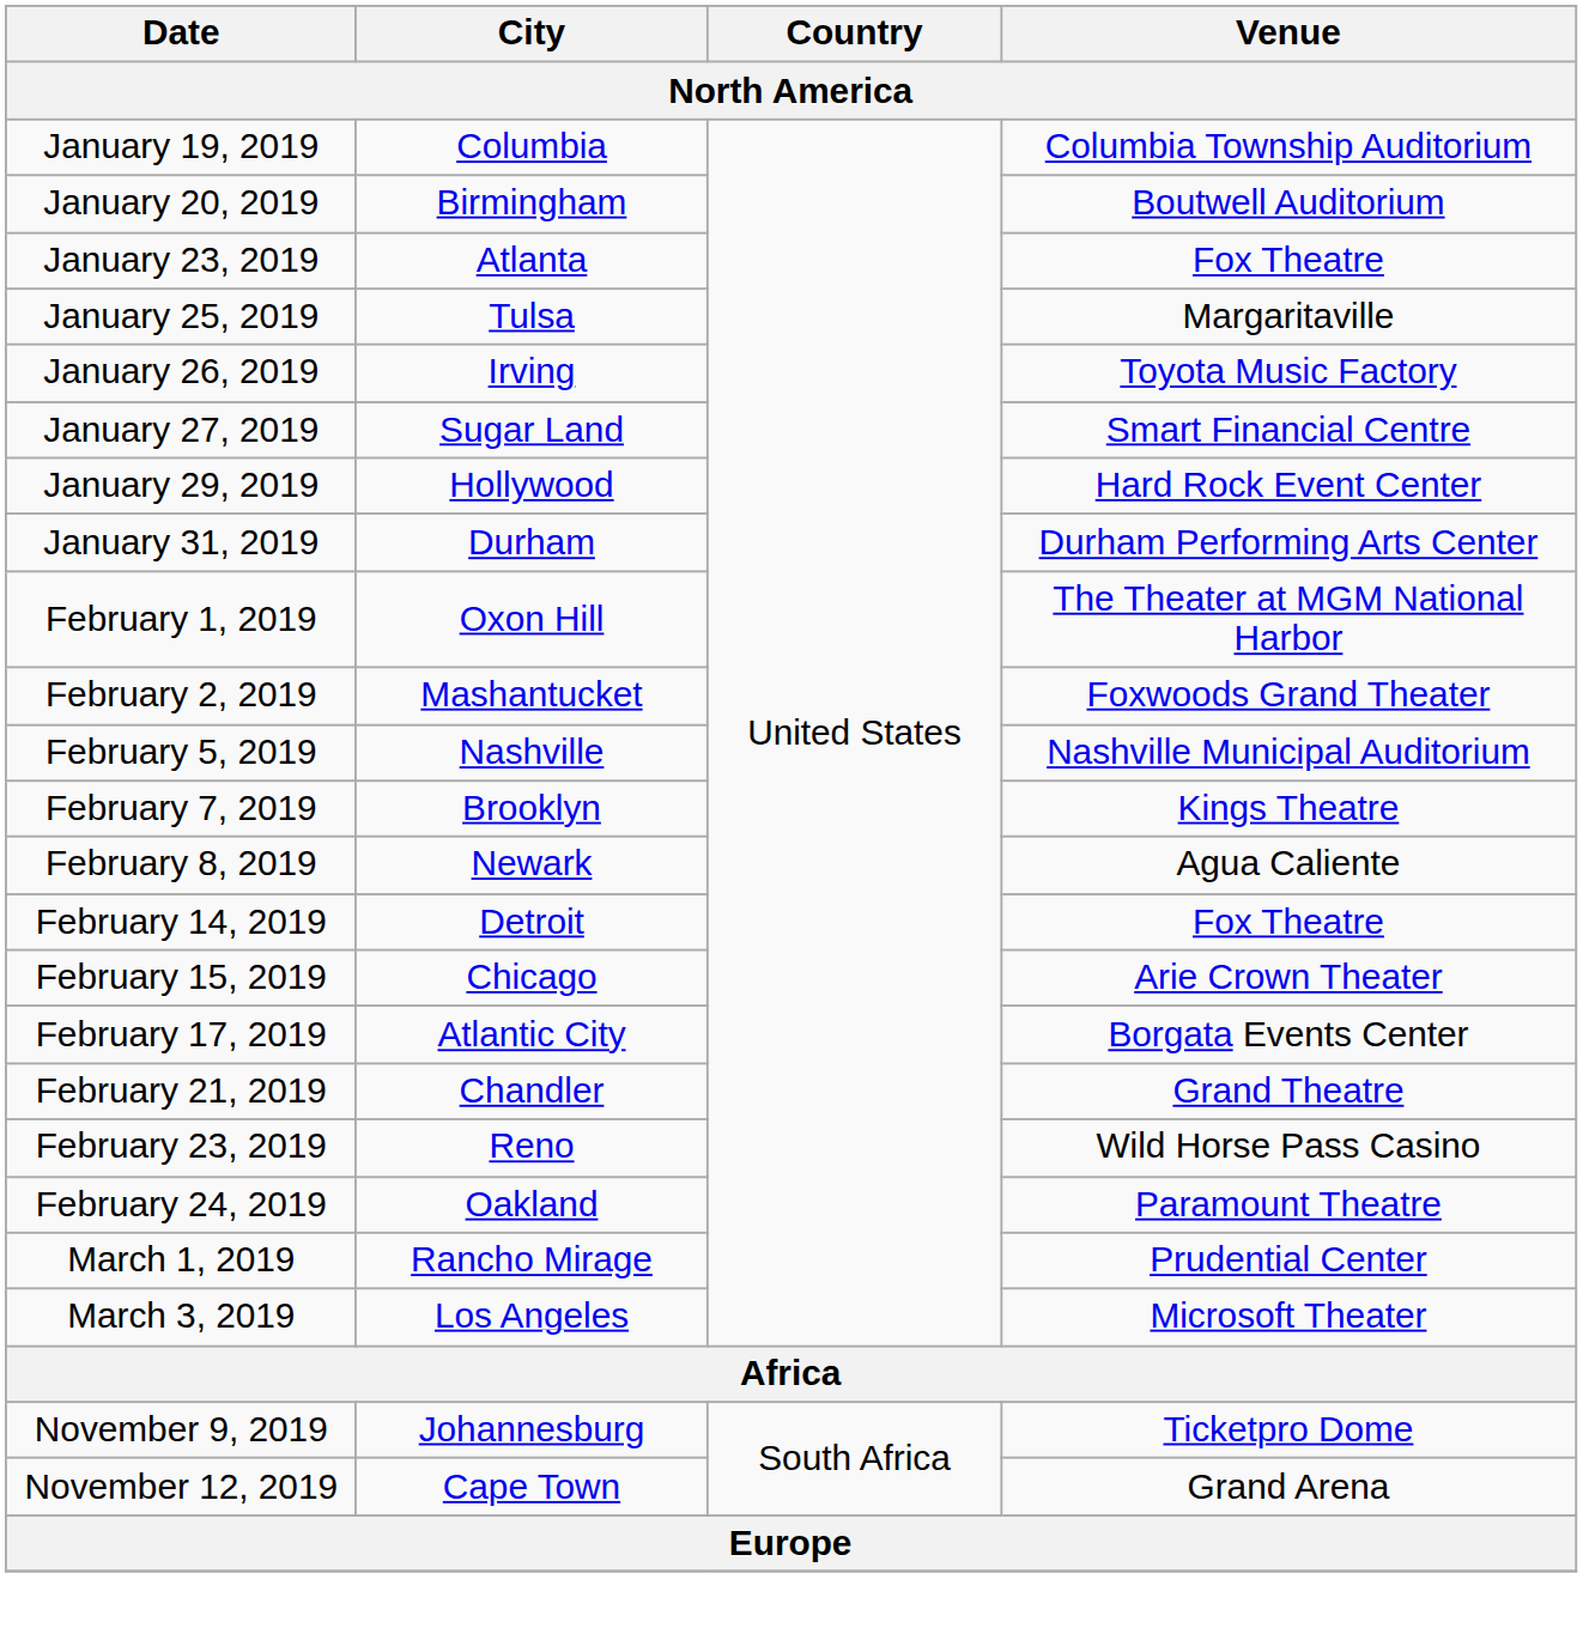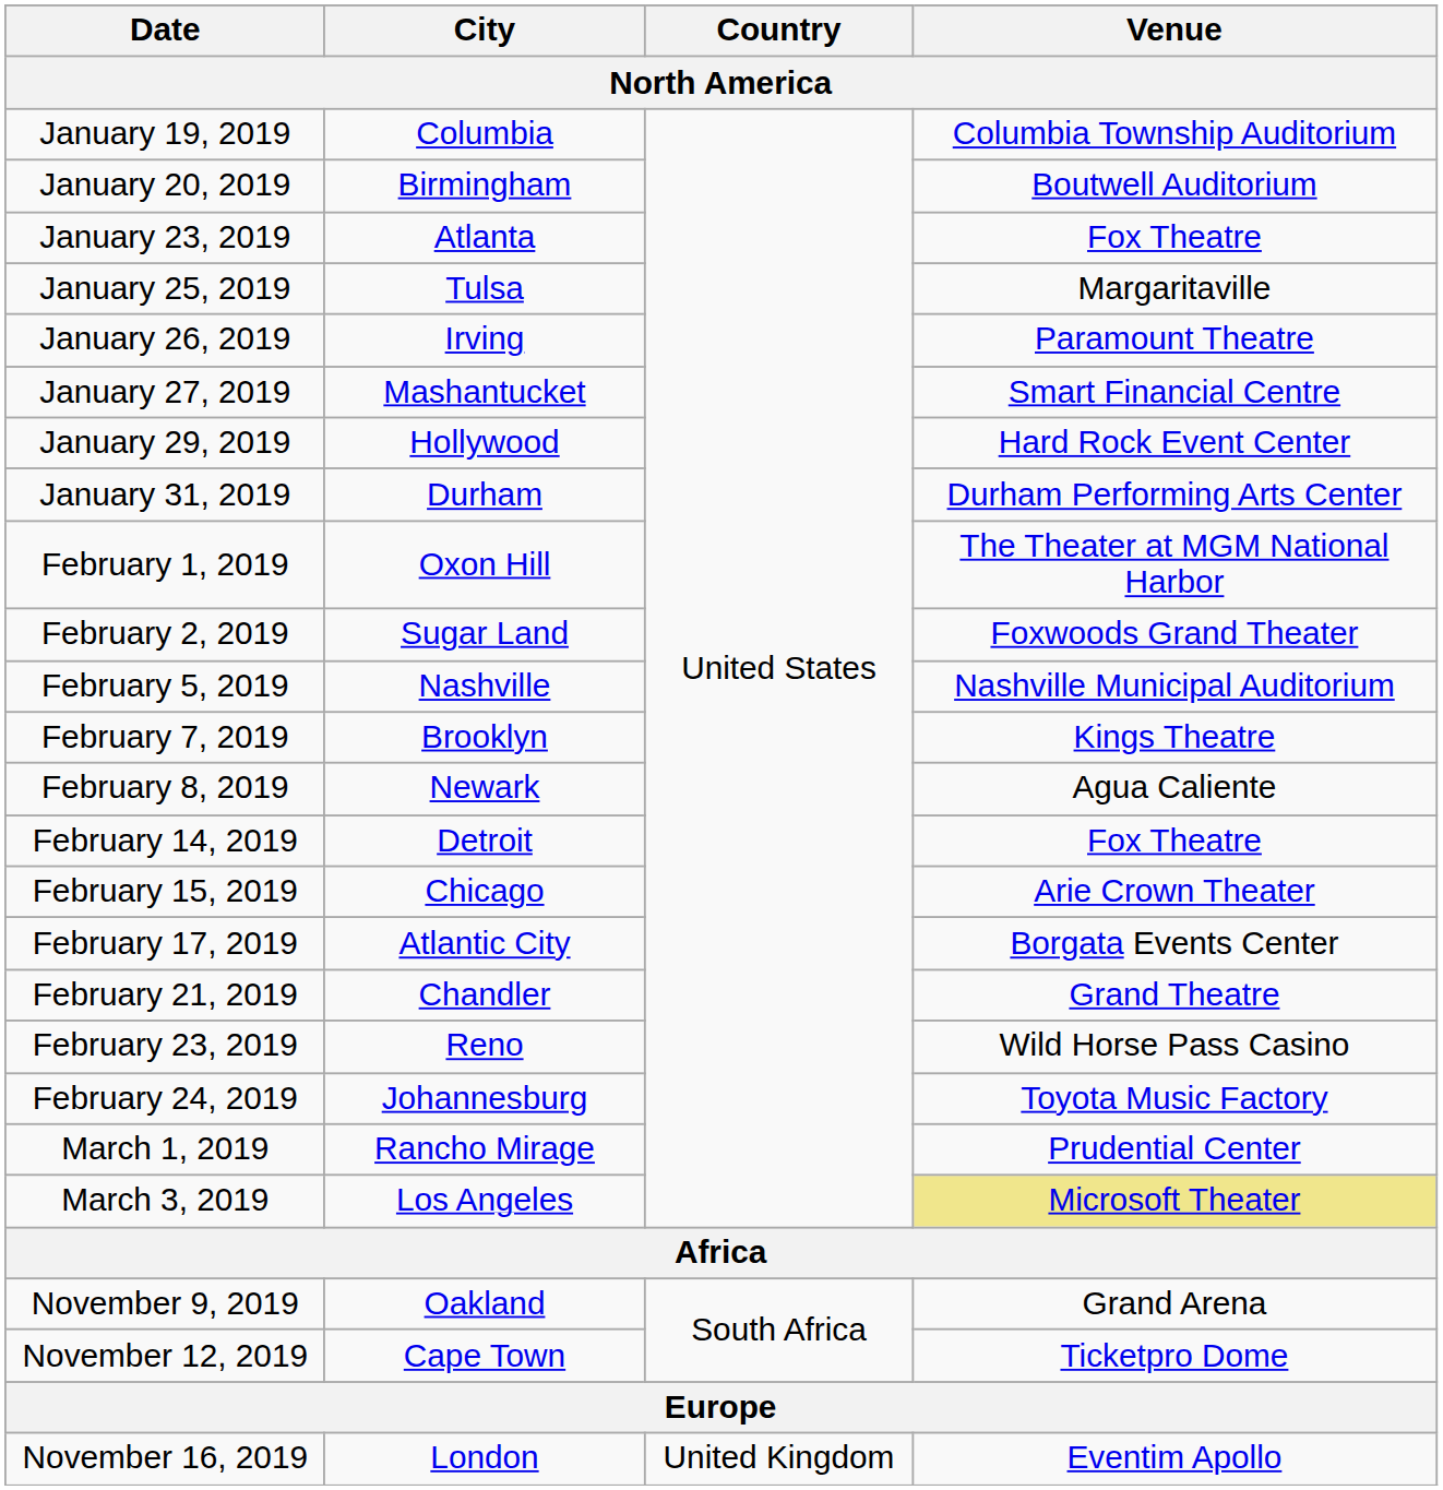January 26, 2019 | Venue: Toyota Music Factory -> Paramount Theatre
January 27, 2019 | City: Sugar Land -> Mashantucket
February 2, 2019 | City: Mashantucket -> Sugar Land
February 24, 2019 | City: Oakland -> Johannesburg
February 24, 2019 | Venue: Paramount Theatre -> Toyota Music Factory
March 3, 2019 | Venue: no background -> khaki background
November 9, 2019 | City: Johannesburg -> Oakland
November 9, 2019 | Venue: Ticketpro Dome -> Grand Arena
November 12, 2019 | Venue: Grand Arena -> Ticketpro Dome
+ row: November 16, 2019 | London | United Kingdom | Eventim Apollo
